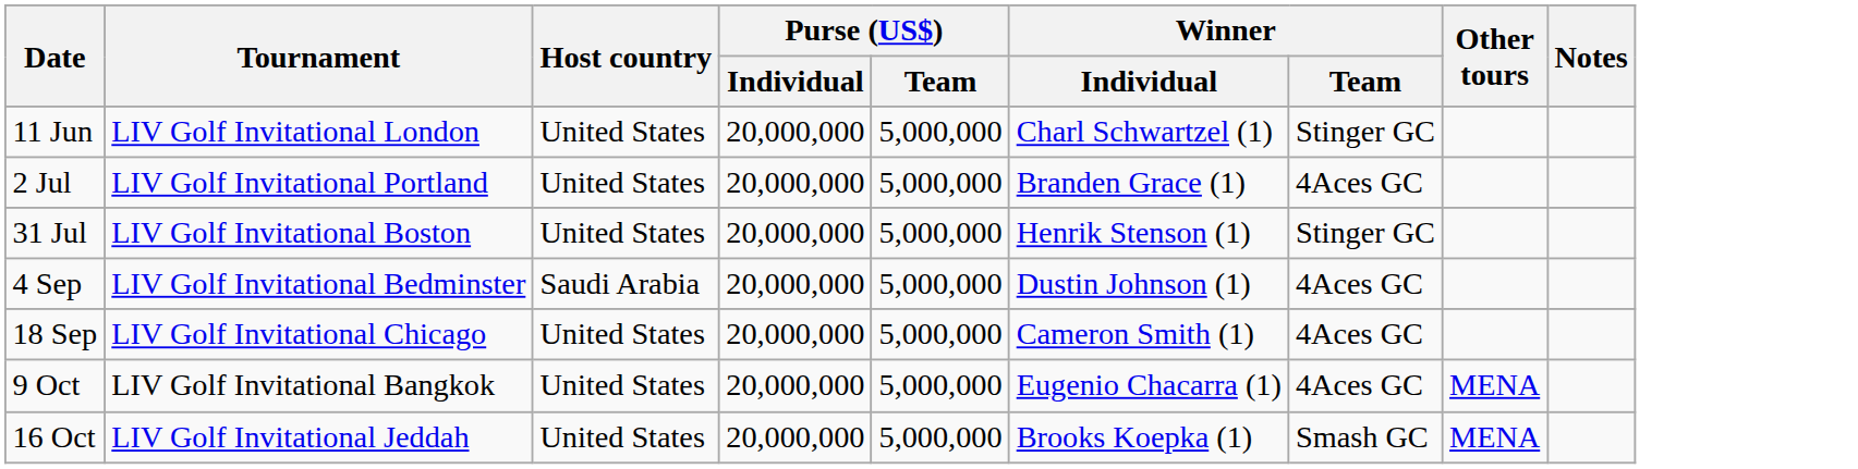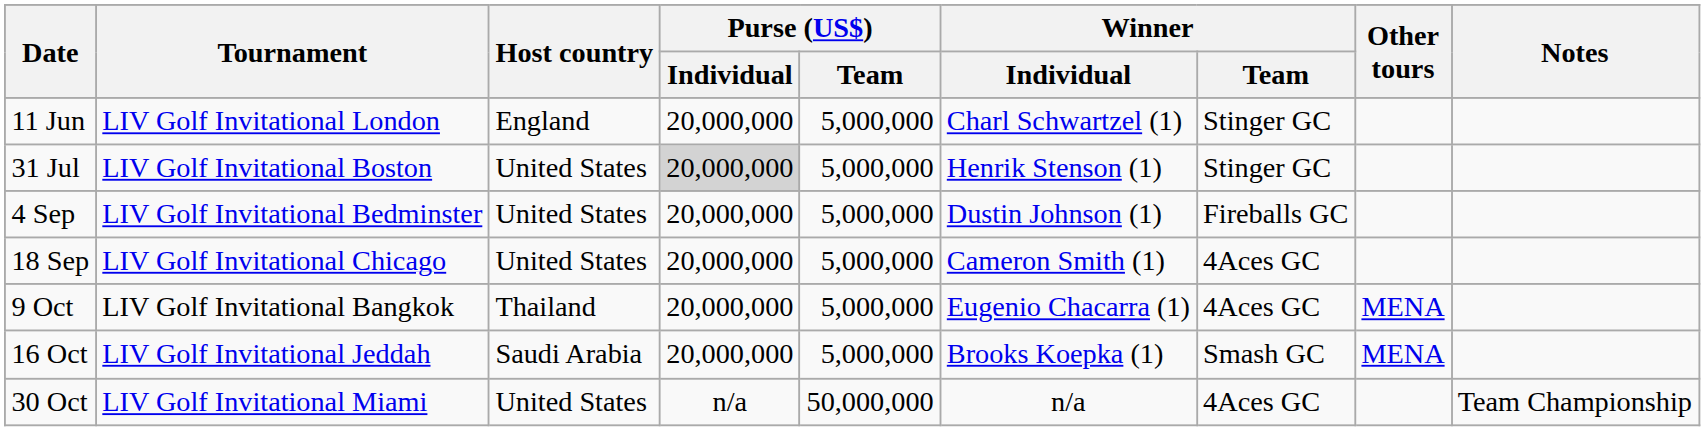11 Jun | Host country: United States -> England
- row: 2 Jul | LIV Golf Invitational Portland | United States | 20,000,000 | 5,000,000 | Branden Grace (1) | 4Aces GC
31 Jul | Purse (US$) / Individual: no background -> lightgrey background
4 Sep | Host country: Saudi Arabia -> United States
4 Sep | Winner / Team: 4Aces GC -> Fireballs GC
9 Oct | Host country: United States -> Thailand
16 Oct | Host country: United States -> Saudi Arabia
+ row: 30 Oct | LIV Golf Invitational Miami | United States | n/a | 50,000,000 | n/a | 4Aces GC | Team Championship
